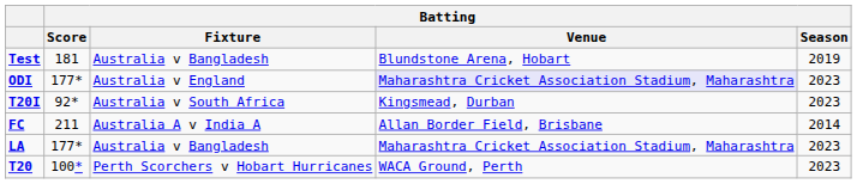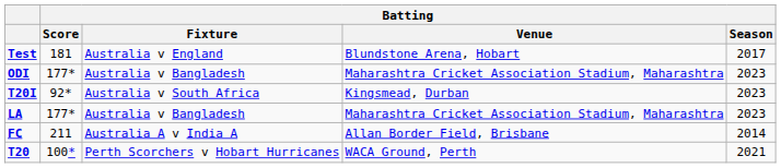Test | Batting / Fixture: Australia v Bangladesh -> Australia v England
Test | Batting / Season: 2019 -> 2017
ODI | Batting / Fixture: Australia v England -> Australia v Bangladesh
ODI | Batting / Venue: lavender background -> no background
rows swapped: FC <-> LA
T20 | Batting / Season: 2023 -> 2021
